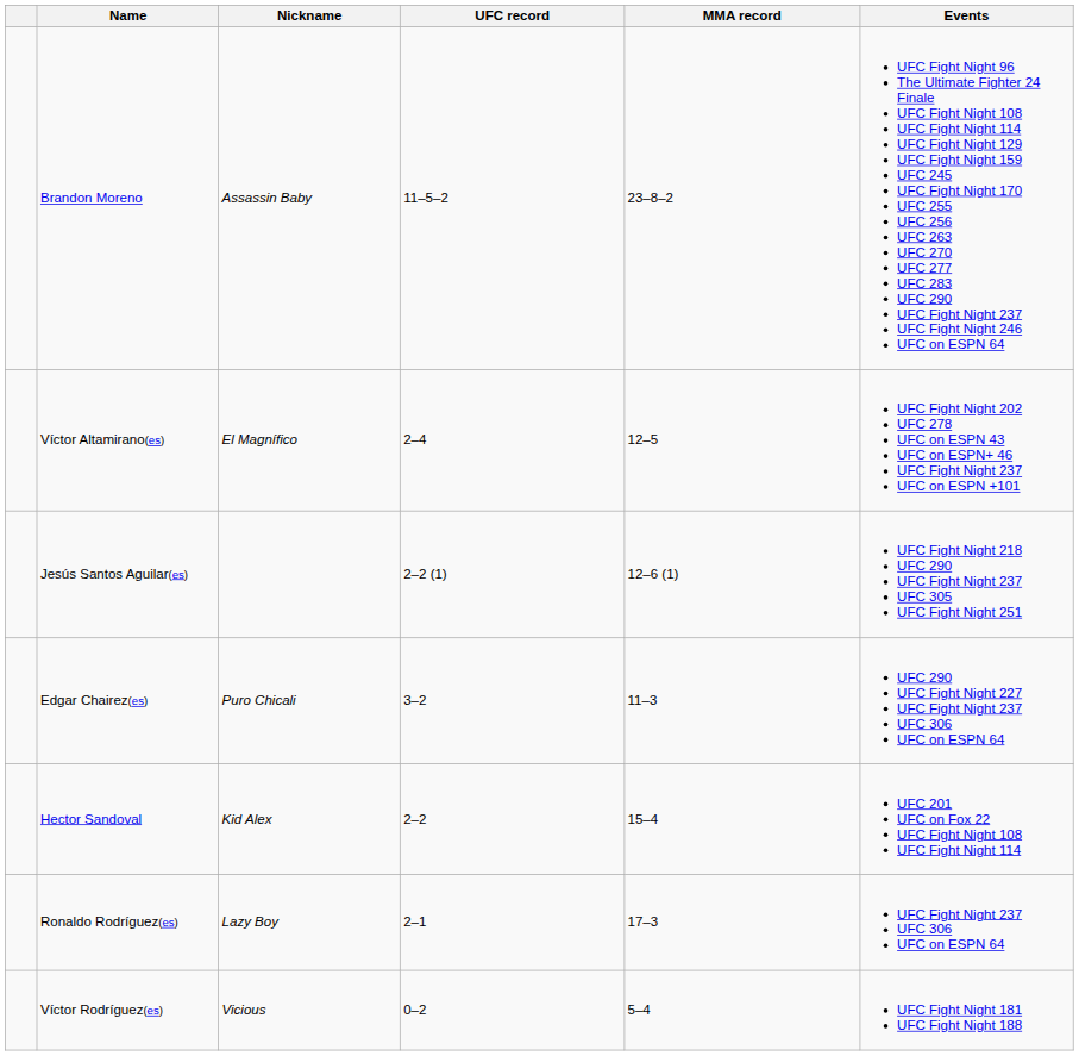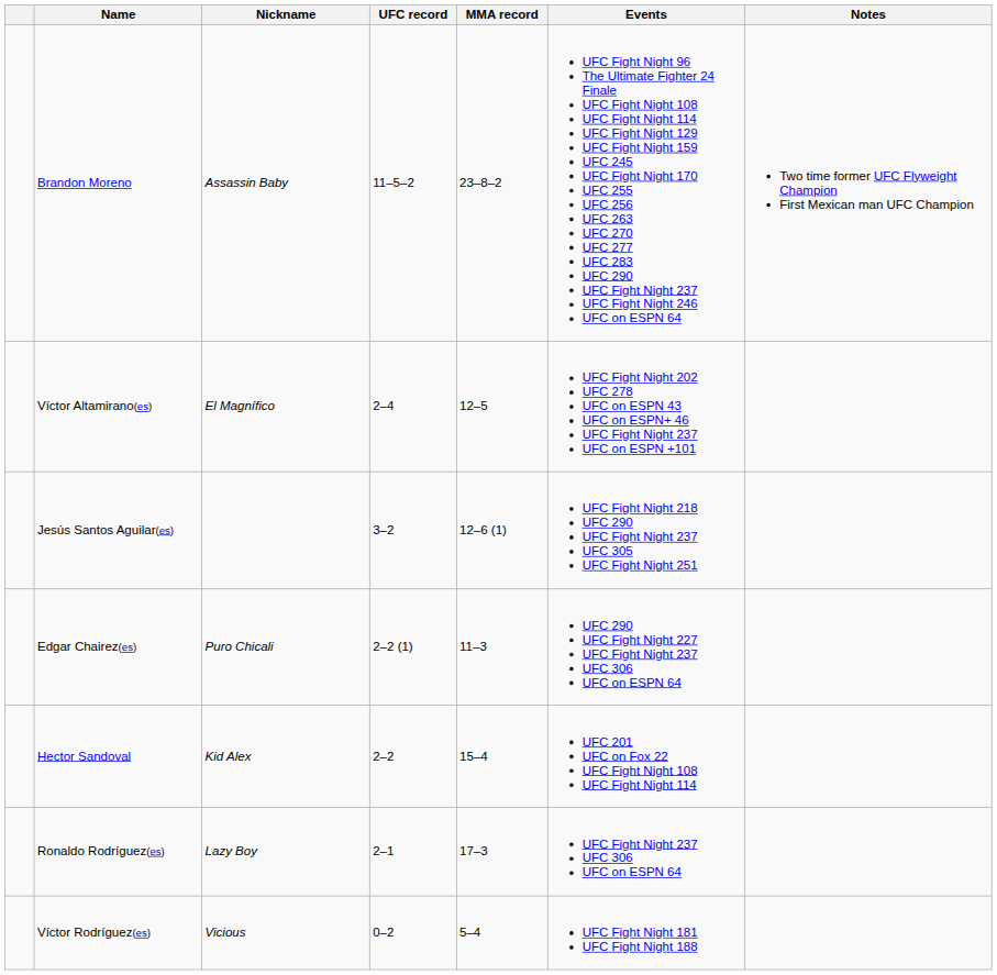+ column: Notes | Two time former UFC Flyweight Champion First Mexican man UFC Champion
Jesús Santos Aguilar(es) | UFC record: 2–2 (1) -> 3–2
Edgar Chairez(es) | UFC record: 3–2 -> 2–2 (1)
